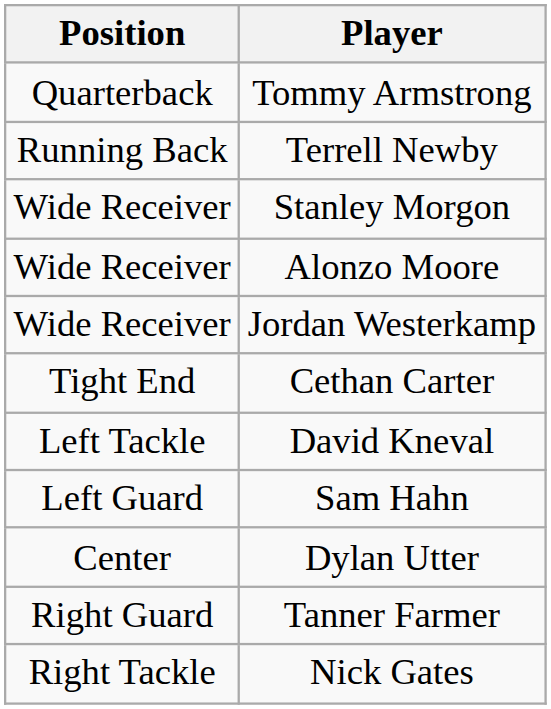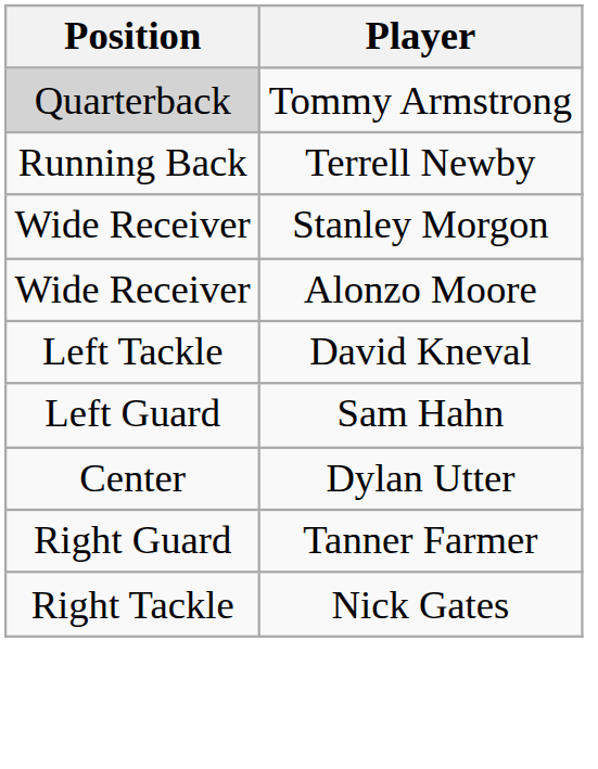Tommy Armstrong | Position: no background -> lightgrey background
- row: Wide Receiver | Jordan Westerkamp
- row: Tight End | Cethan Carter
